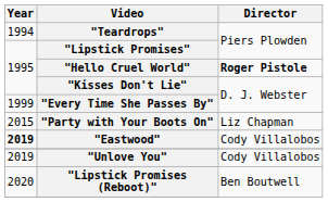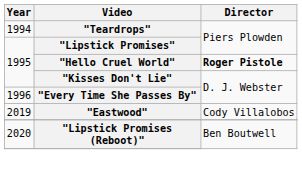"Every Time She Passes By" | Year: 1999 -> 1996
- row: 2015 | "Party with Your Boots On" | Liz Chapman
"Eastwood" | Year: bold -> normal
- row: 2019 | "Unlove You" | Cody Villalobos
